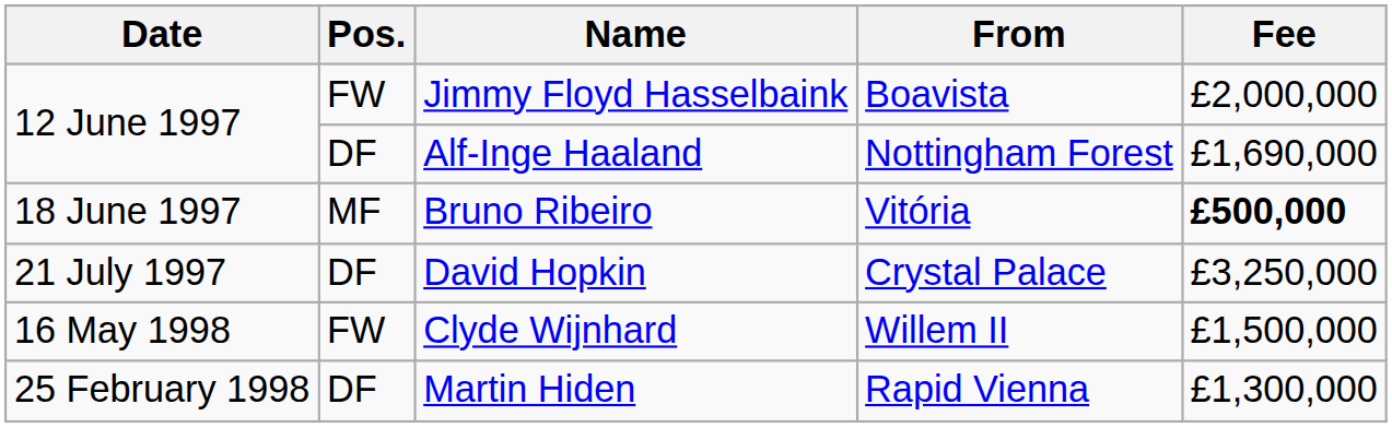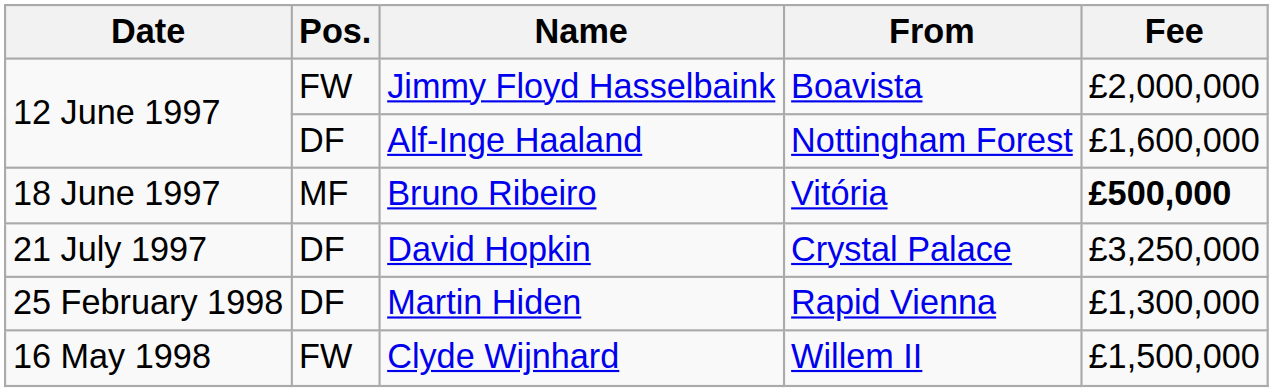Alf-Inge Haaland | Fee: £1,690,000 -> £1,600,000
rows swapped: Martin Hiden <-> Clyde Wijnhard
